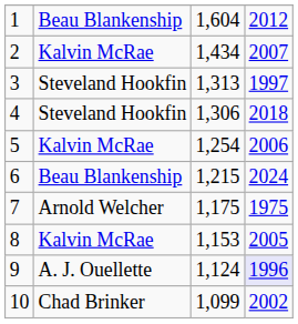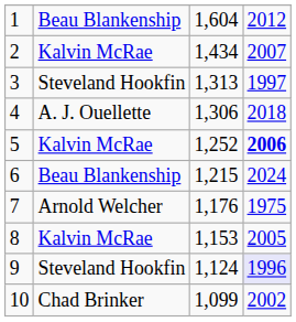4 | column 2: Steveland Hookfin -> A. J. Ouellette
5 | column 3: 1,254 -> 1,252
5 | column 4: normal -> bold
7 | column 3: 1,175 -> 1,176
9 | column 2: A. J. Ouellette -> Steveland Hookfin
